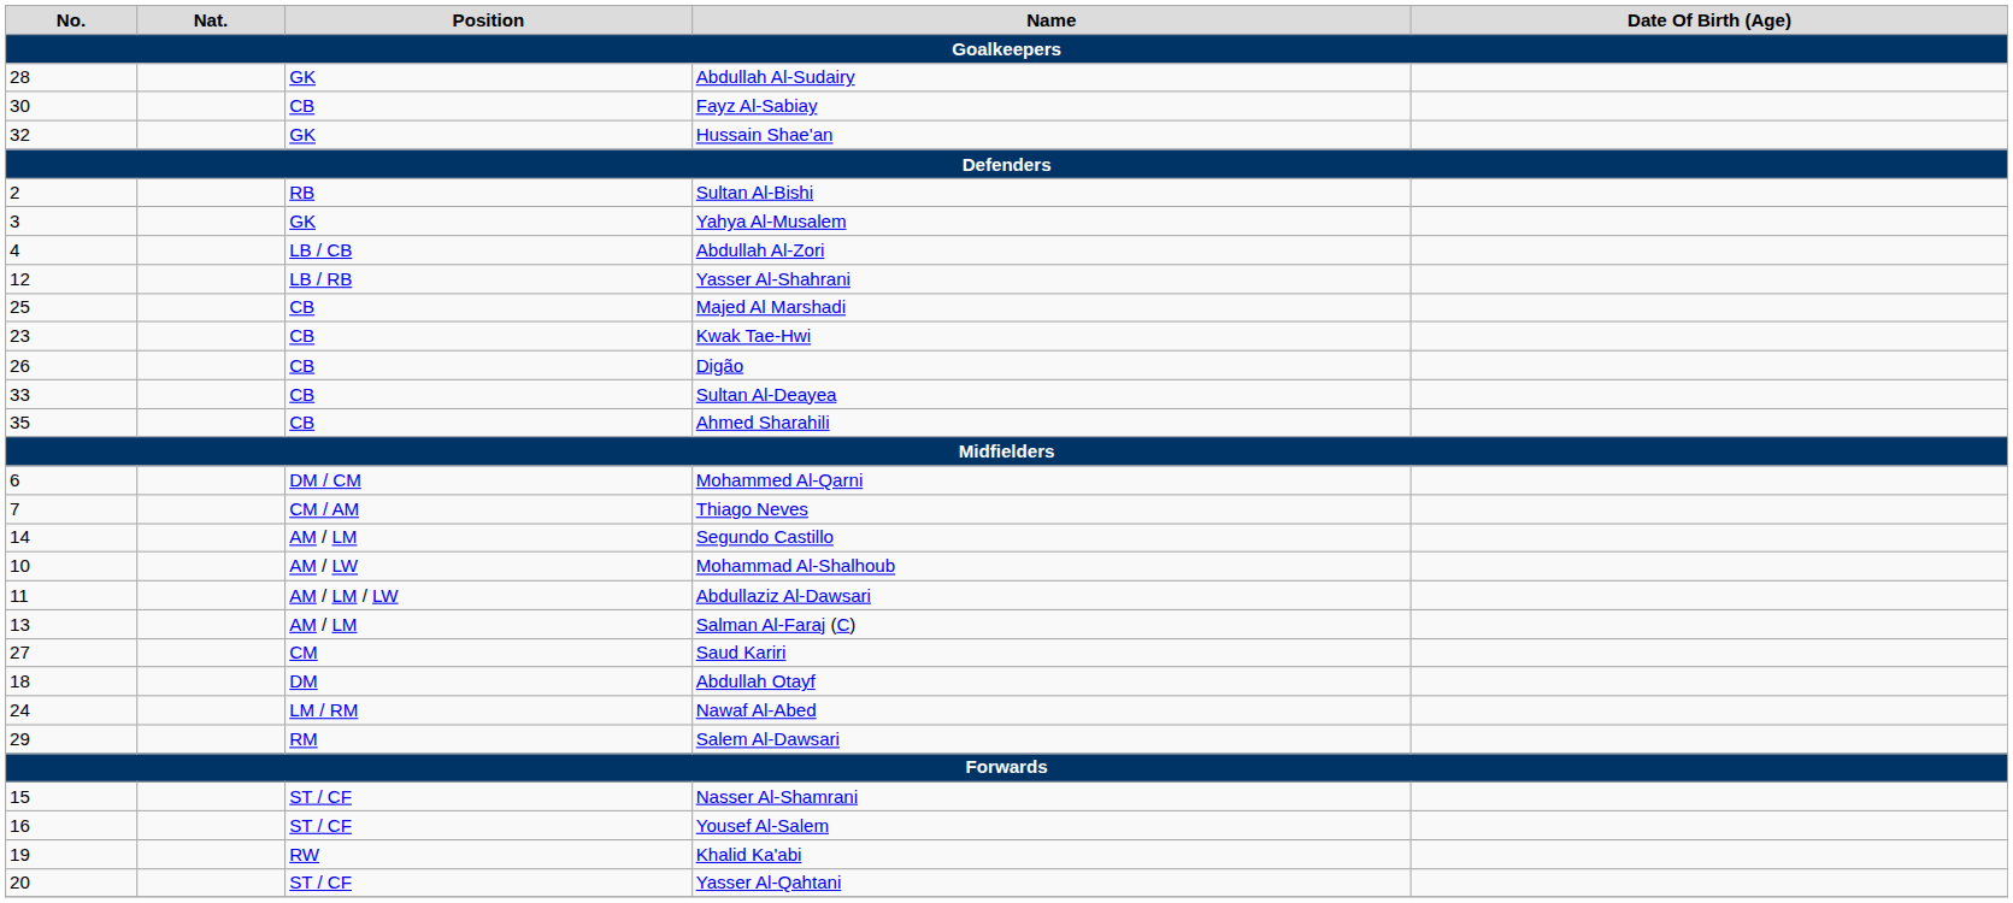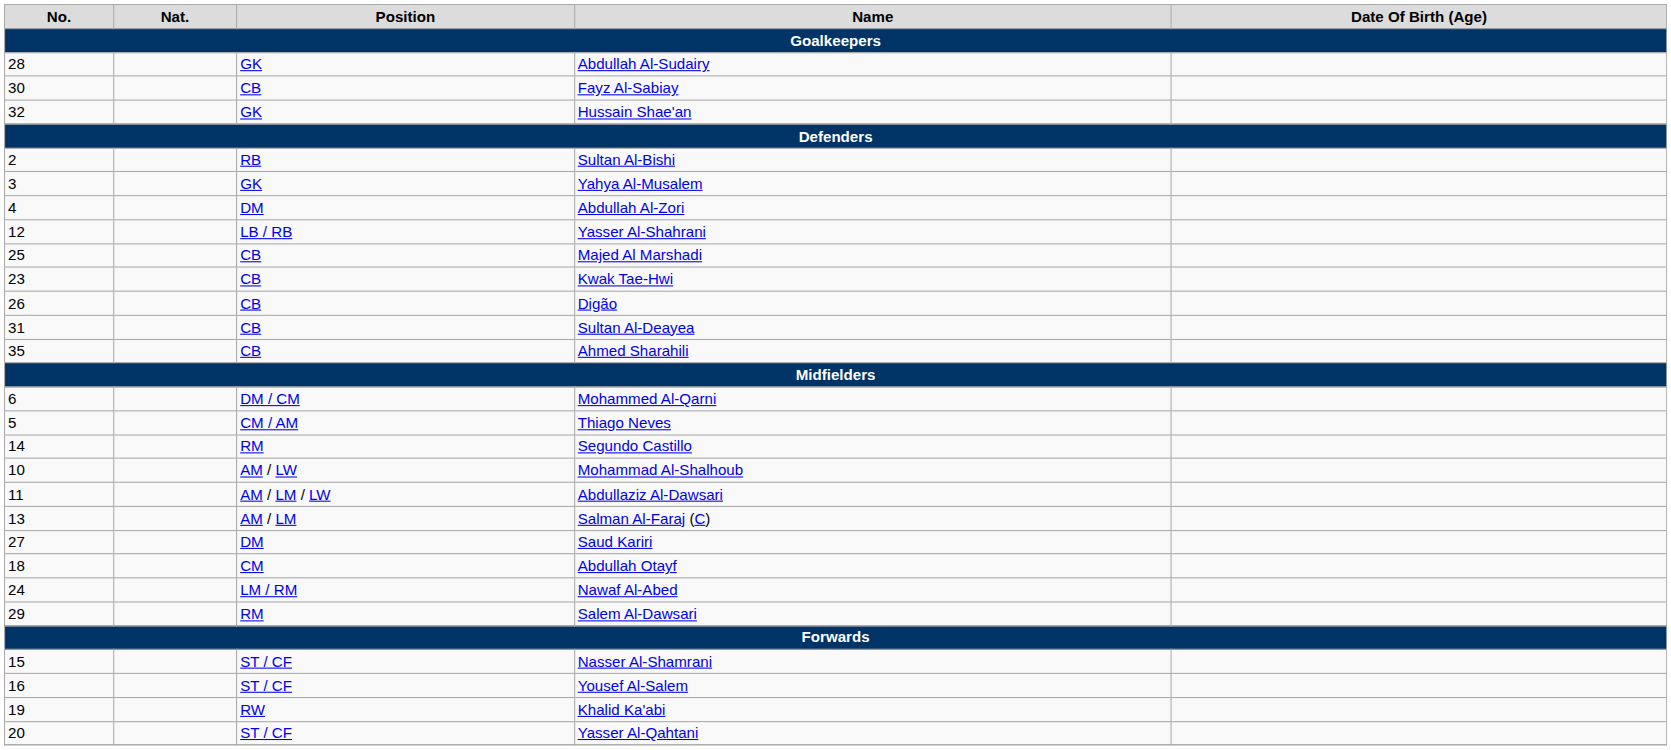Abdullah Al-Zori | Position: LB / CB -> DM
Sultan Al-Deayea | No.: 33 -> 31
Thiago Neves | No.: 7 -> 5
Segundo Castillo | Position: AM / LM -> RM
Saud Kariri | Position: CM -> DM
Abdullah Otayf | Position: DM -> CM
